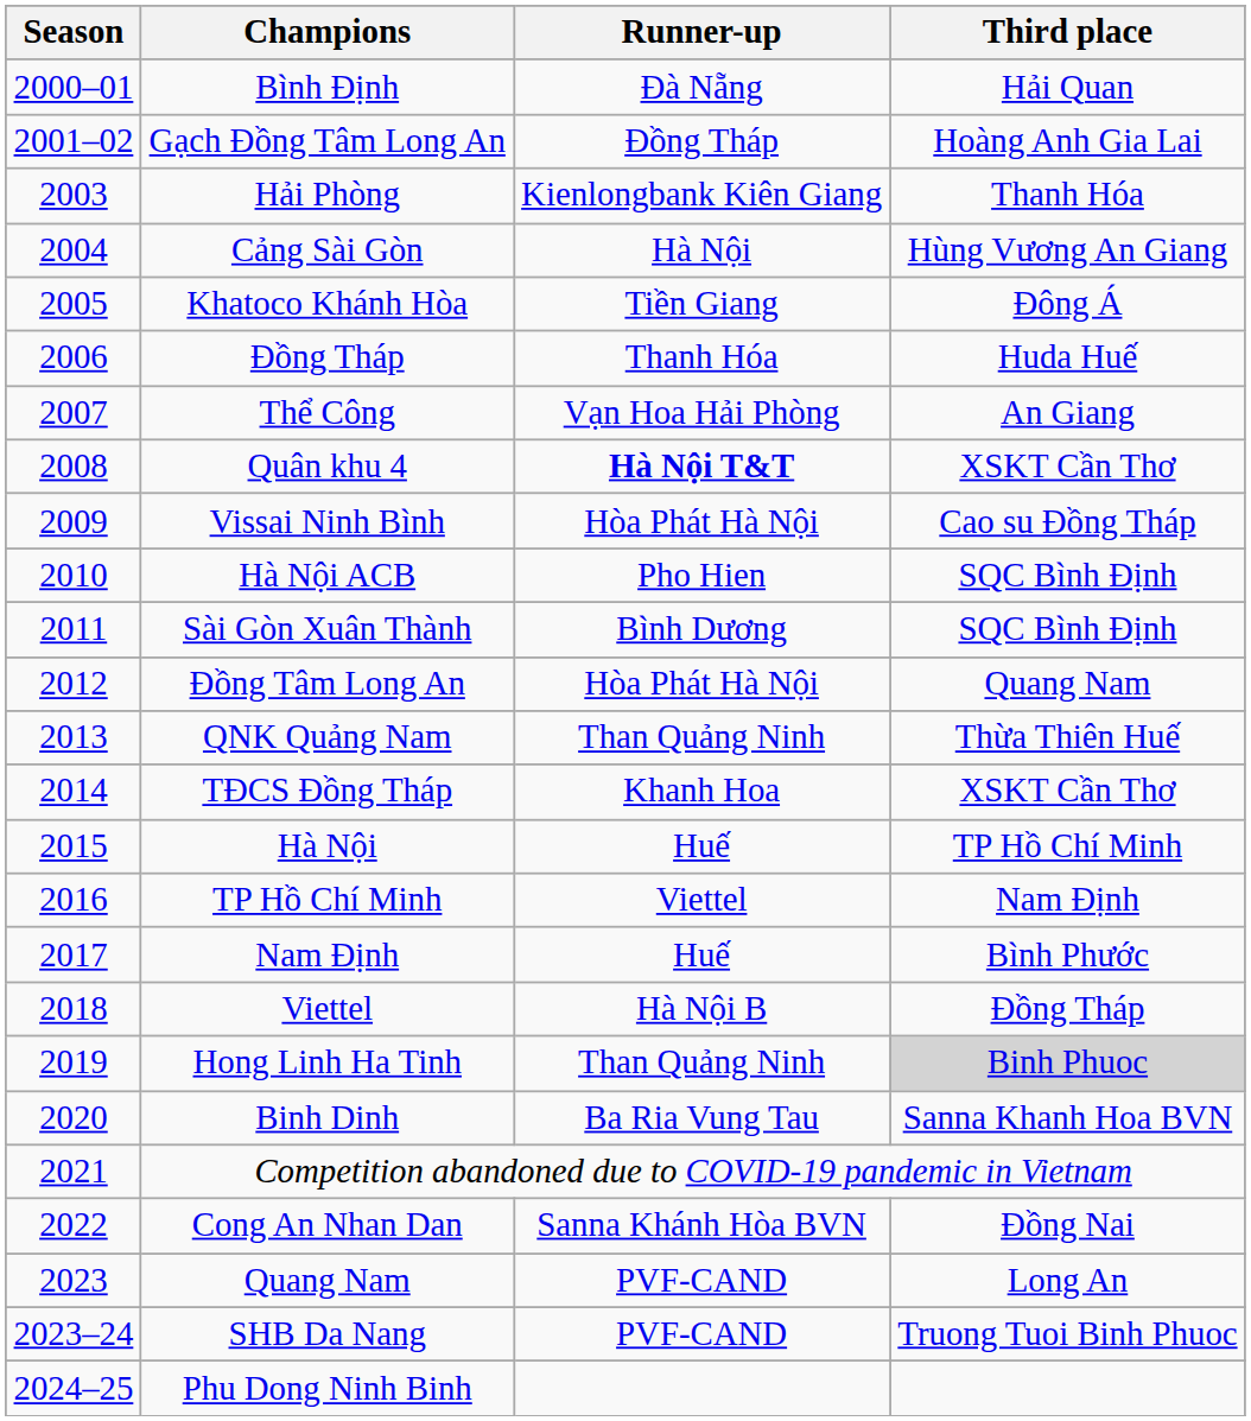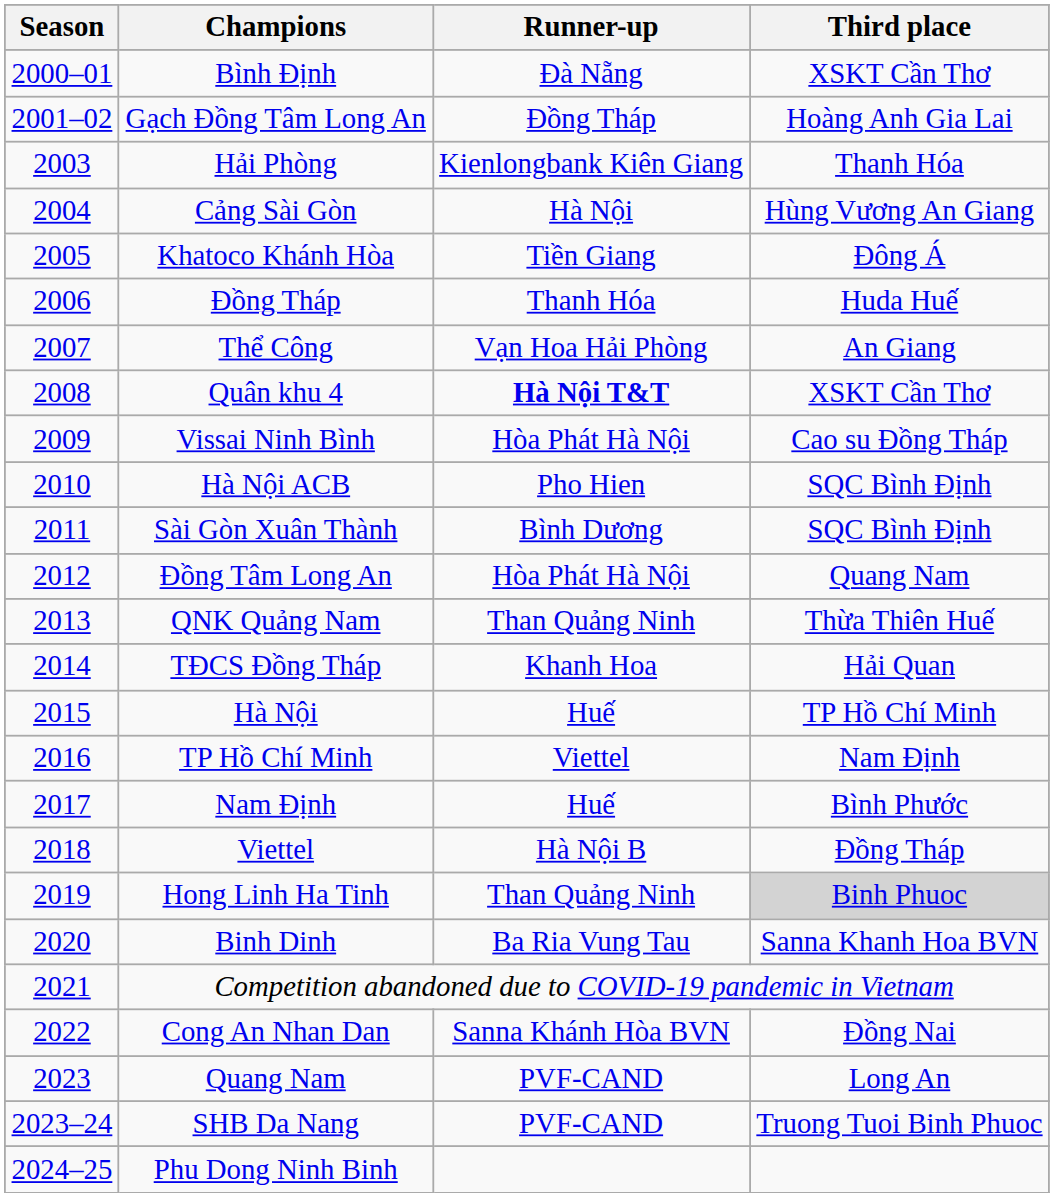Bình Định | Third place: Hải Quan -> XSKT Cần Thơ
TĐCS Đồng Tháp | Third place: XSKT Cần Thơ -> Hải Quan
